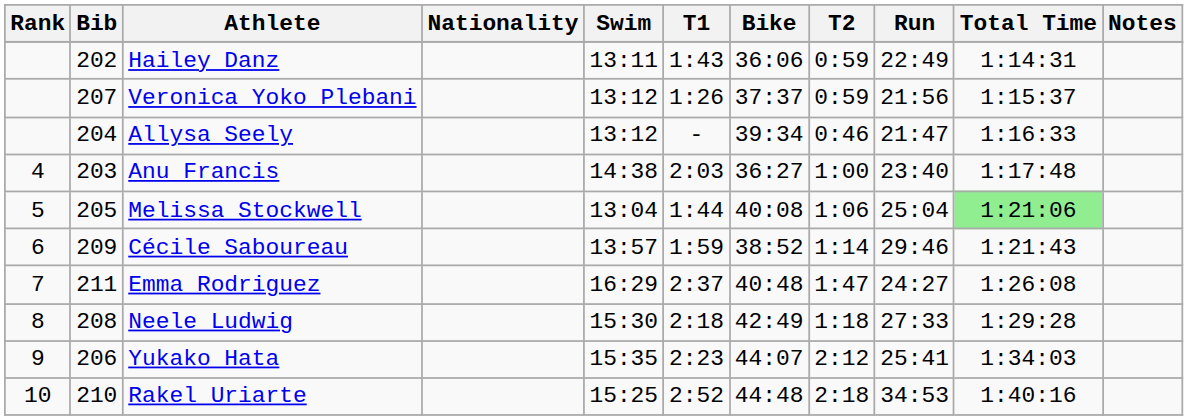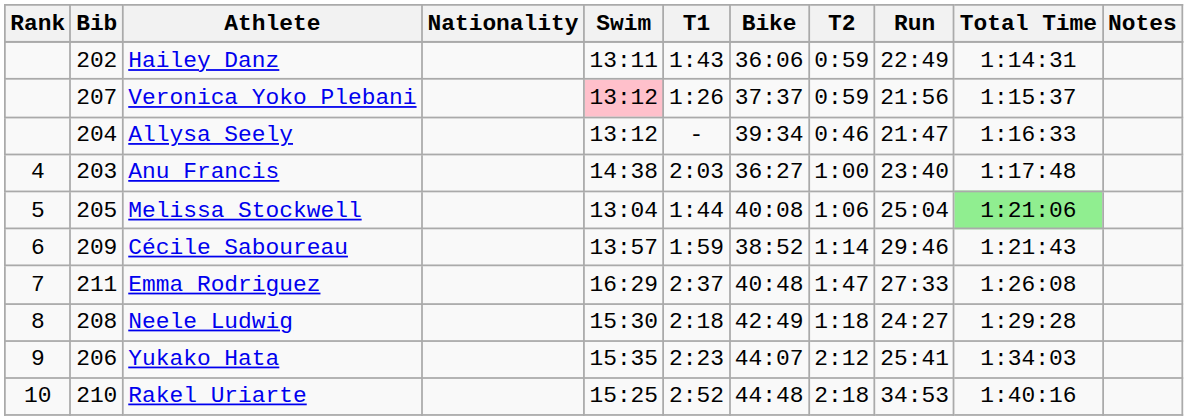Veronica Yoko Plebani | Swim: no background -> pink background
Emma Rodriguez | Run: 24:27 -> 27:33
Neele Ludwig | Run: 27:33 -> 24:27
